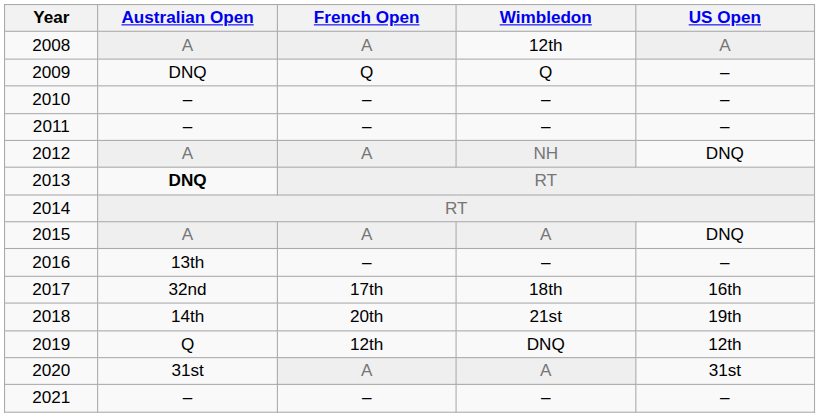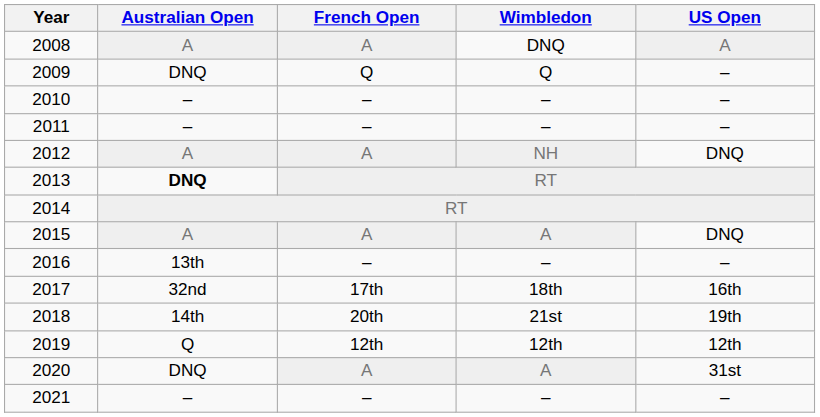2008 | Wimbledon: 12th -> DNQ
2019 | Wimbledon: DNQ -> 12th
2020 | Australian Open: 31st -> DNQ
